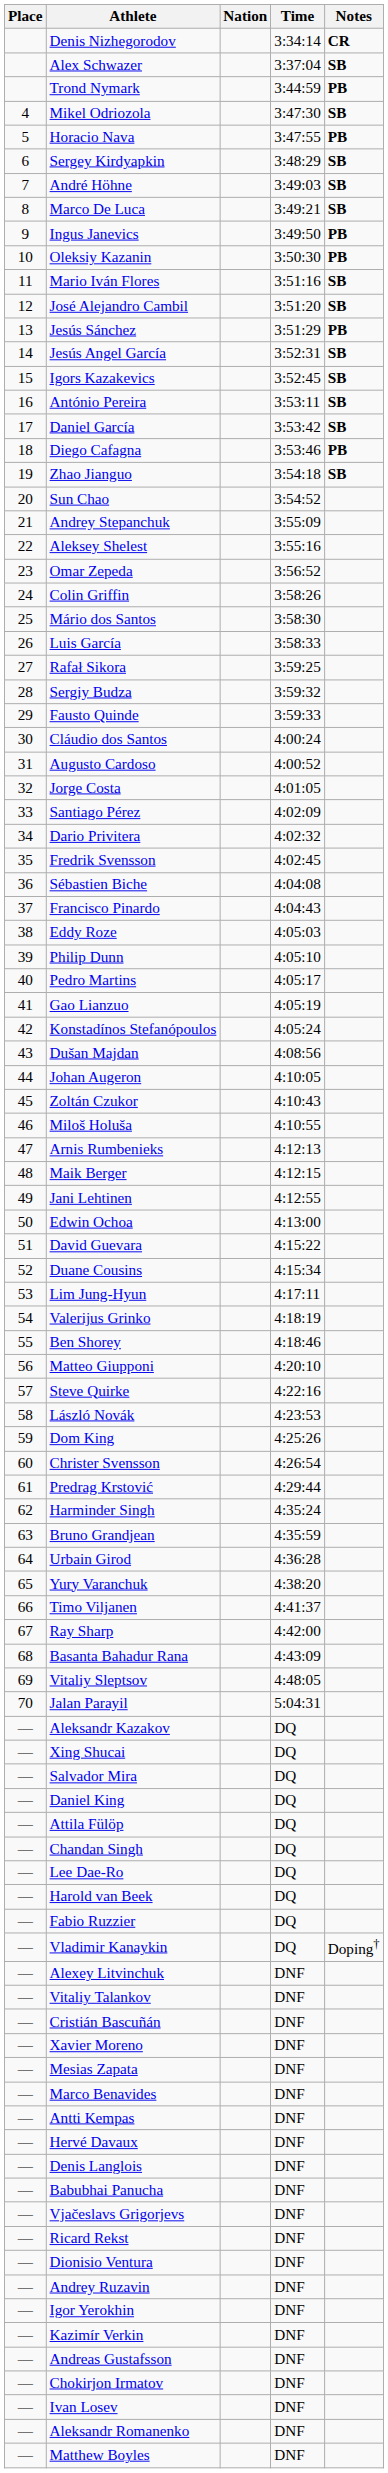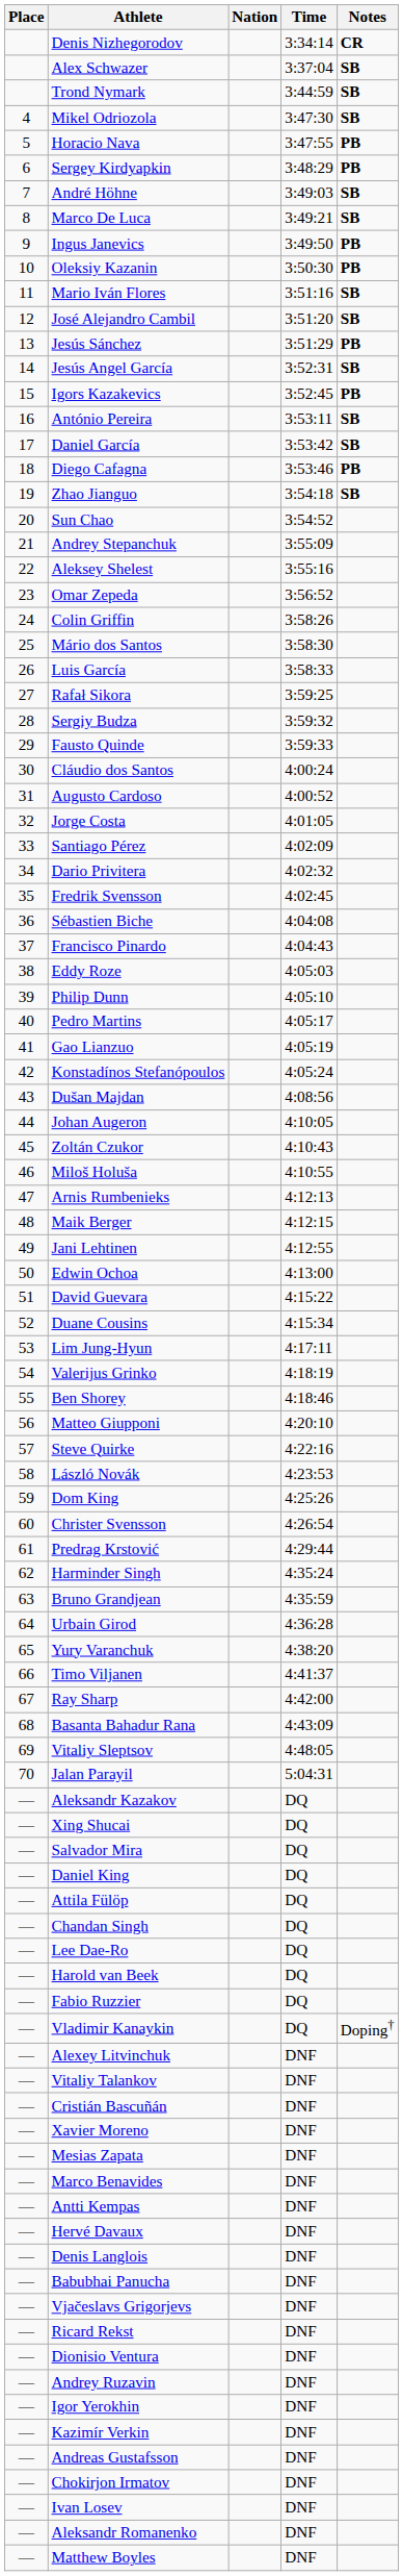Trond Nymark | Notes: PB -> SB
Sergey Kirdyapkin | Notes: SB -> PB
Igors Kazakevics | Notes: SB -> PB
